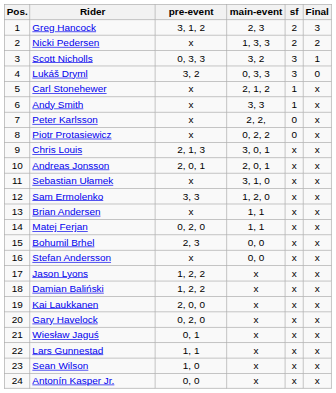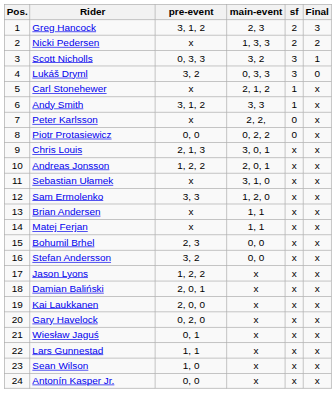Andy Smith | pre-event: x -> 3, 1, 2
Piotr Protasiewicz | pre-event: x -> 0, 0
Andreas Jonsson | pre-event: 2, 0, 1 -> 1, 2, 2
Matej Ferjan | pre-event: 0, 2, 0 -> x
Stefan Andersson | pre-event: x -> 3, 2
Damian Baliński | pre-event: 1, 2, 2 -> 2, 0, 1
